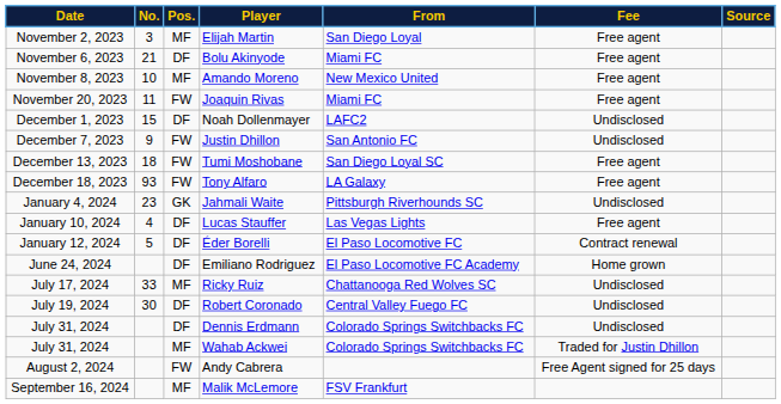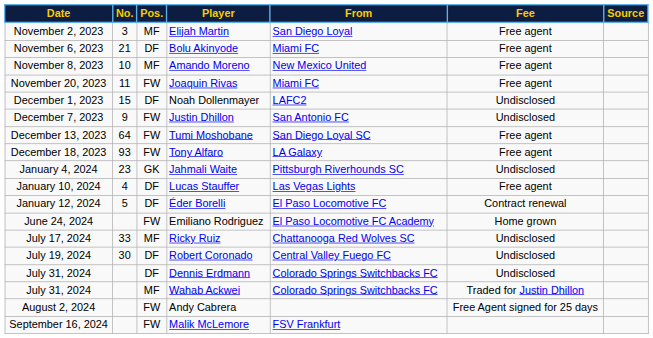Tumi Moshobane | No.: 18 -> 64
Emiliano Rodriguez | Pos.: DF -> FW
Malik McLemore | Pos.: MF -> FW
